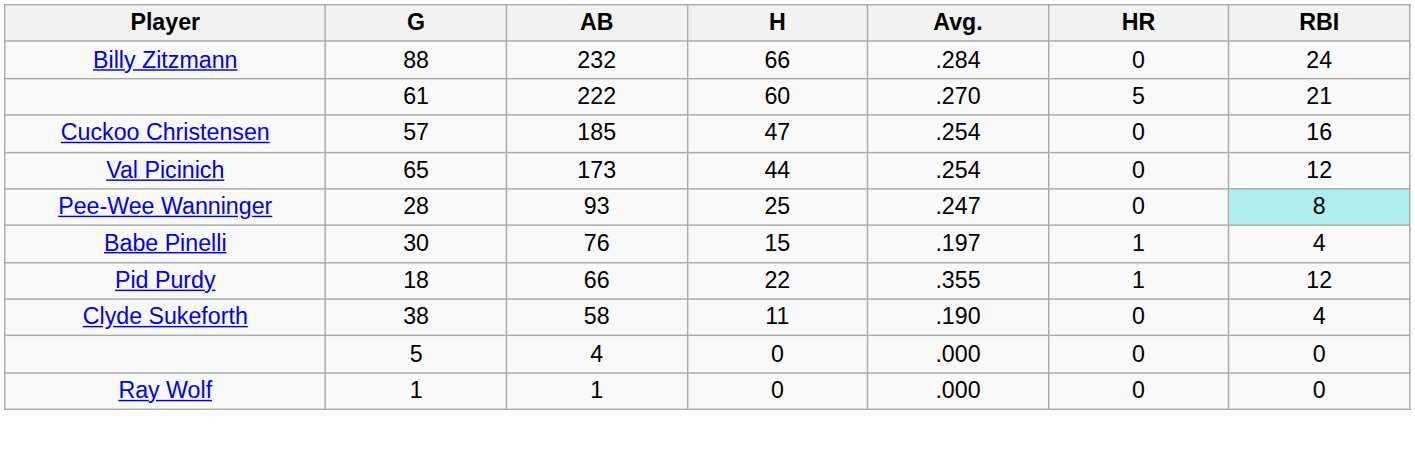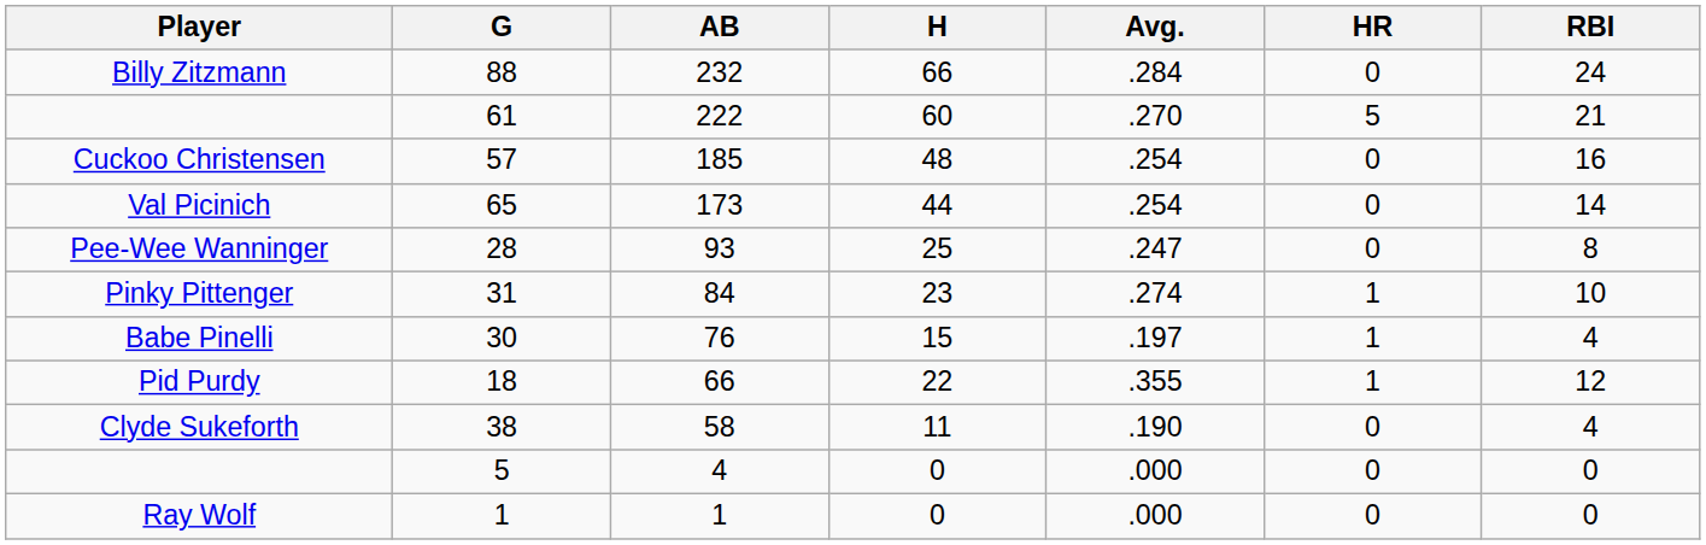Cuckoo Christensen | H: 47 -> 48
Val Picinich | RBI: 12 -> 14
Pee-Wee Wanninger | RBI: paleturquoise background -> no background
+ row: Pinky Pittenger | 31 | 84 | 23 | .274 | 1 | 10
